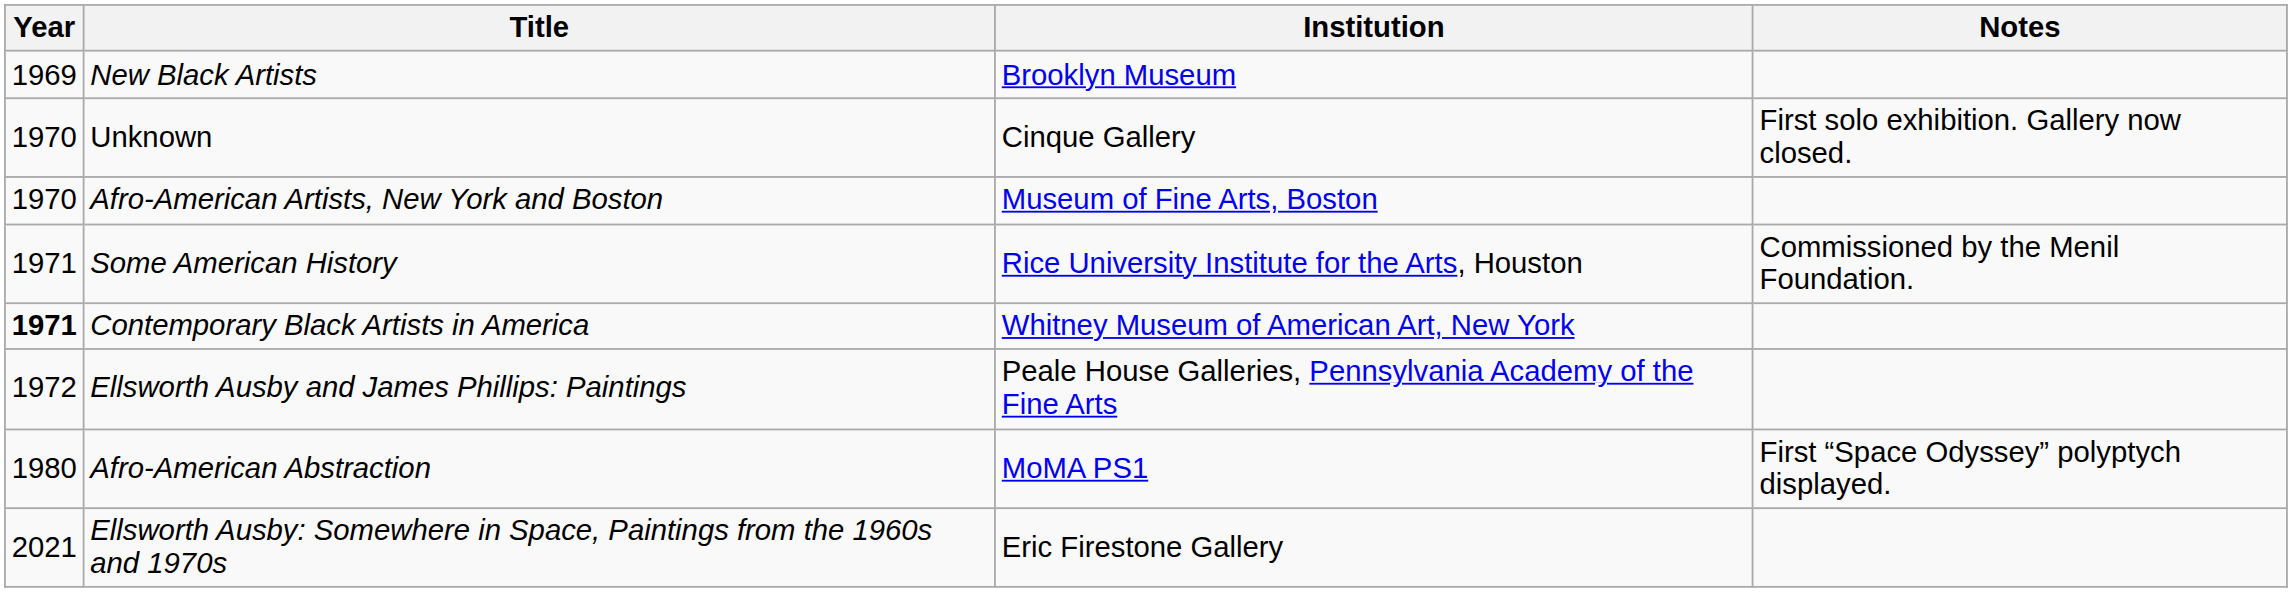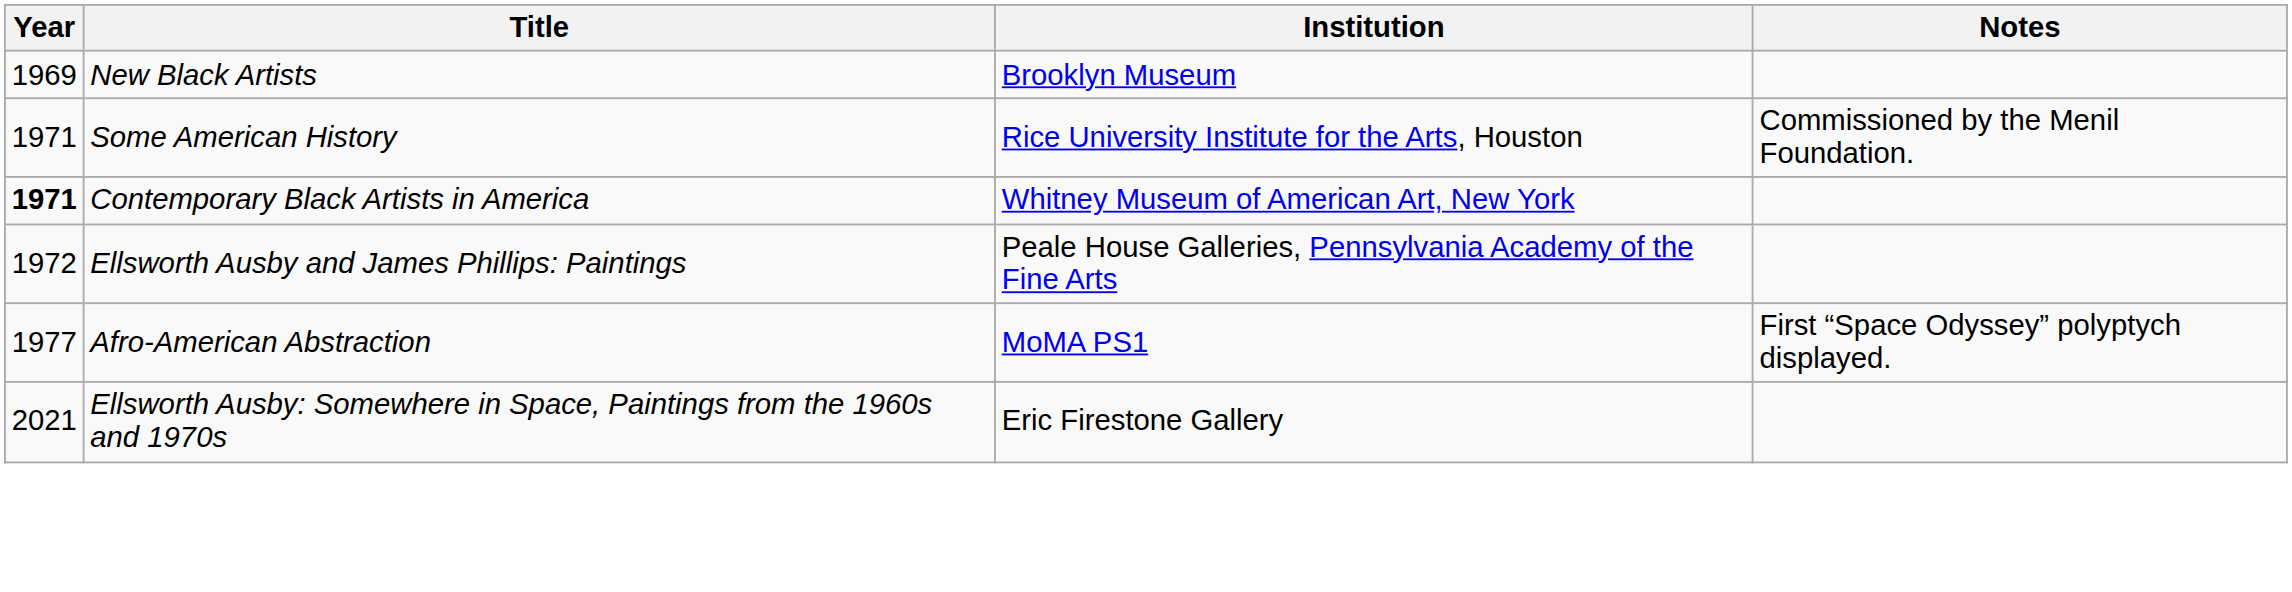- row: 1970 | Unknown | Cinque Gallery | First solo exhibition. Gallery now closed.
- row: 1970 | Afro-American Artists, New York and Boston | Museum of Fine Arts, Boston
Afro-American Abstraction | Year: 1980 -> 1977
